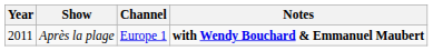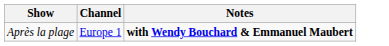- column: Year | 2011
